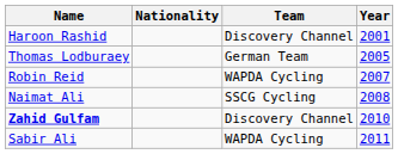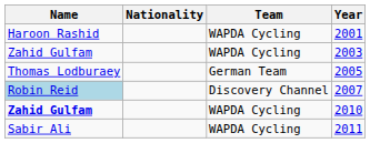2001 | Team: Discovery Channel -> WAPDA Cycling
+ row: Zahid Gulfam | WAPDA Cycling | 2003
2007 | Name: no background -> lightblue background
2007 | Team: WAPDA Cycling -> Discovery Channel
- row: Naimat Ali | SSCG Cycling | 2008
2010 | Team: Discovery Channel -> WAPDA Cycling
